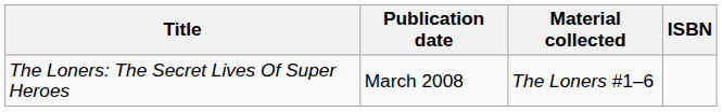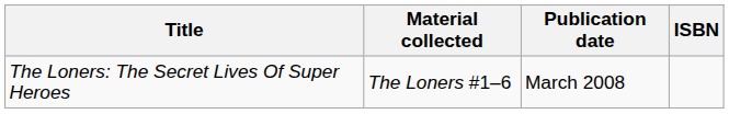columns swapped: Material collected <-> Publication date
